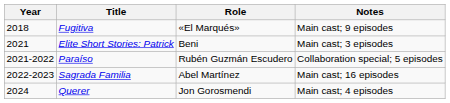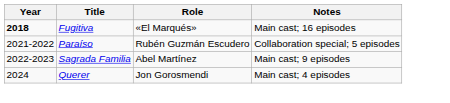Fugitiva | Year: normal -> bold
Fugitiva | Notes: Main cast; 9 episodes -> Main cast; 16 episodes
- row: 2021 | Elite Short Stories: Patrick | Beni | Main cast; 3 episodes
Sagrada Familia | Notes: Main cast; 16 episodes -> Main cast; 9 episodes
